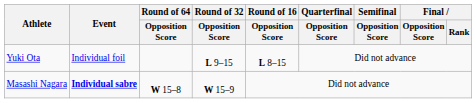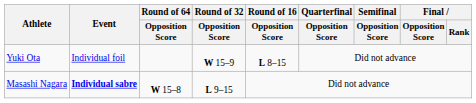Yuki Ota | Round of 32 / Opposition Score: L 9–15 -> W 15–9
Masashi Nagara | Round of 32 / Opposition Score: W 15–9 -> L 9–15
